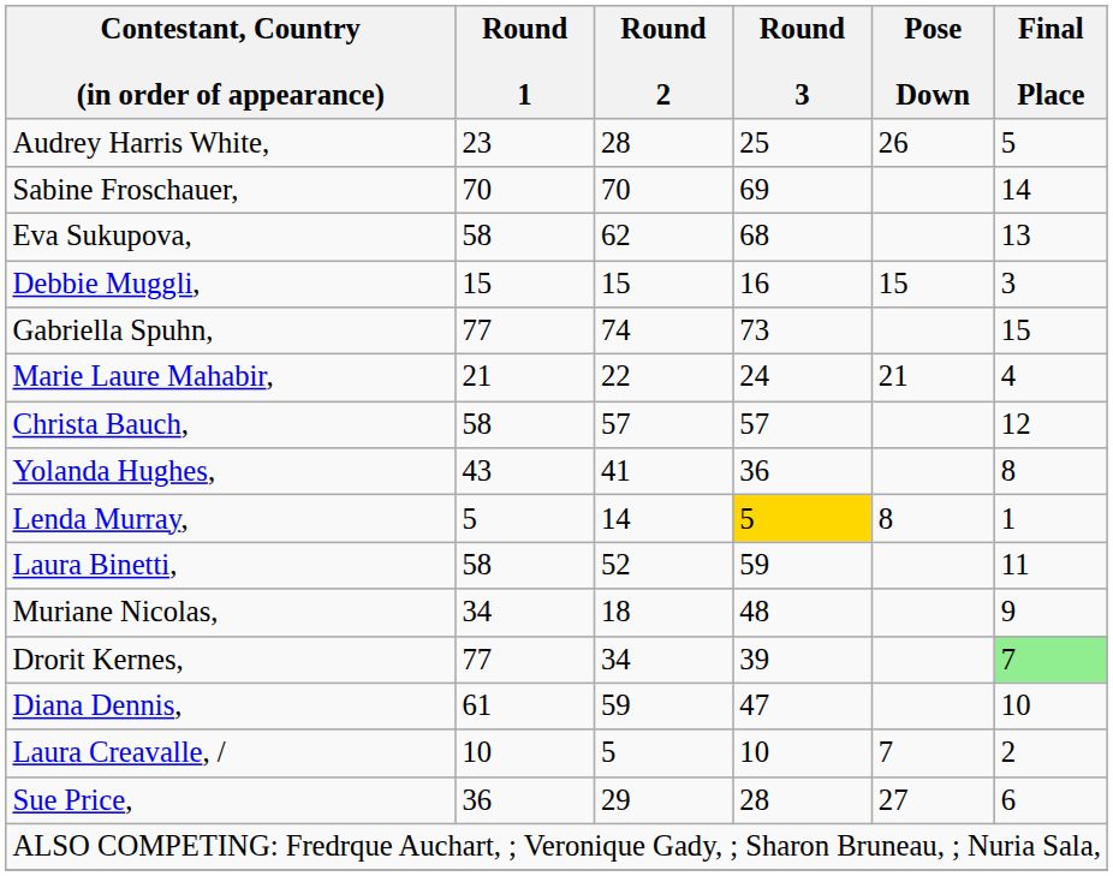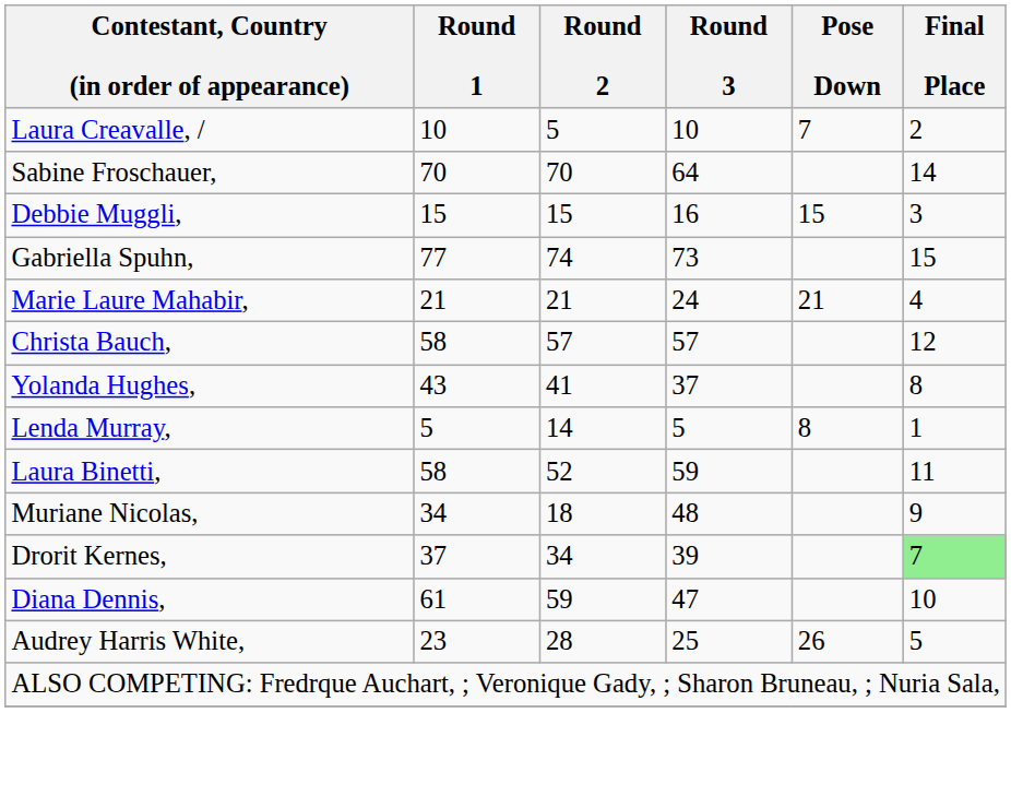rows swapped: Laura Creavalle, / <-> Audrey Harris White,
Sabine Froschauer, | Round 3: 69 -> 64
- row: Eva Sukupova, | 58 | 62 | 68 | 13
Marie Laure Mahabir, | Round 2: 22 -> 21
Yolanda Hughes, | Round 3: 36 -> 37
Lenda Murray, | Round 3: gold background -> no background
Drorit Kernes, | Round 1: 77 -> 37
- row: Sue Price, | 36 | 29 | 28 | 27 | 6
